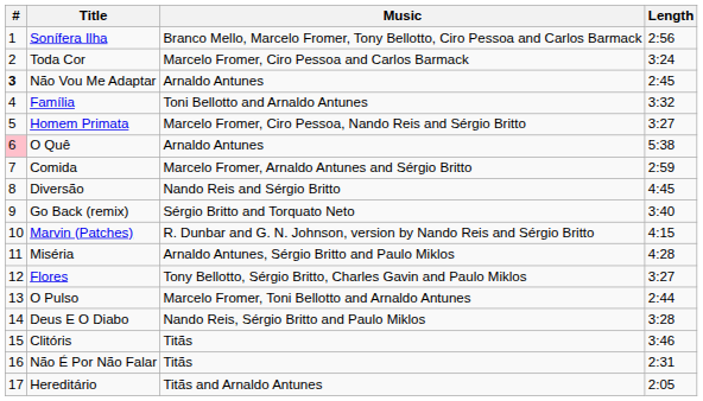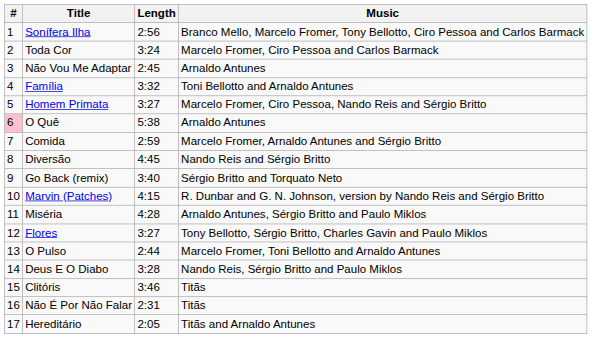columns swapped: Length <-> Music
Não Vou Me Adaptar | #: bold -> normal
